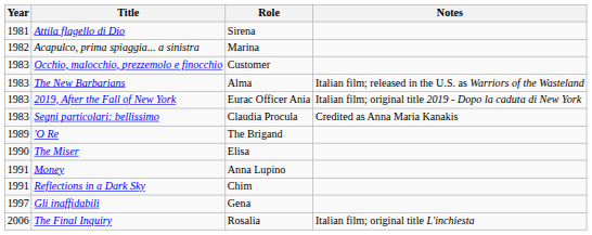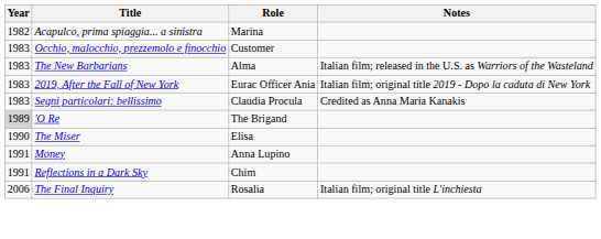- row: 1981 | Attila flagello di Dio | Sirena
'O Re | Year: no background -> lightgrey background
- row: 1997 | Gli inaffidabili | Gena
